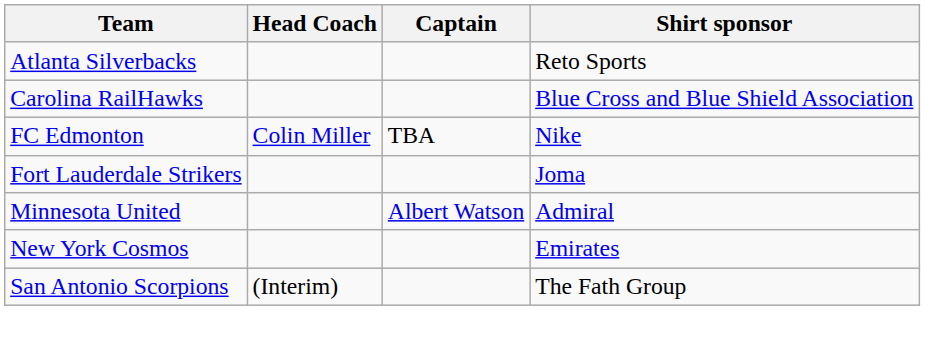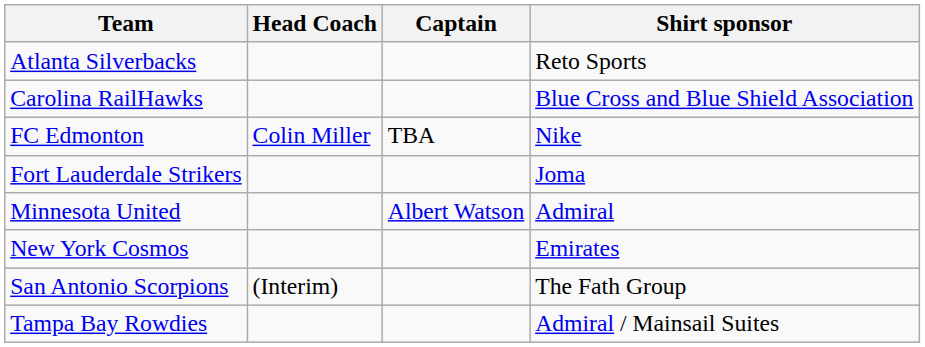+ row: Tampa Bay Rowdies | Admiral / Mainsail Suites
